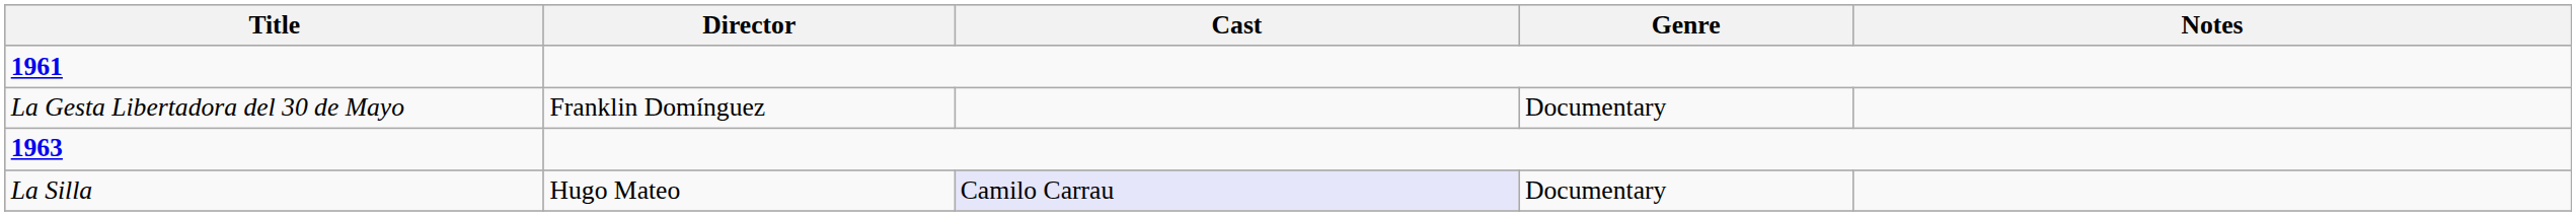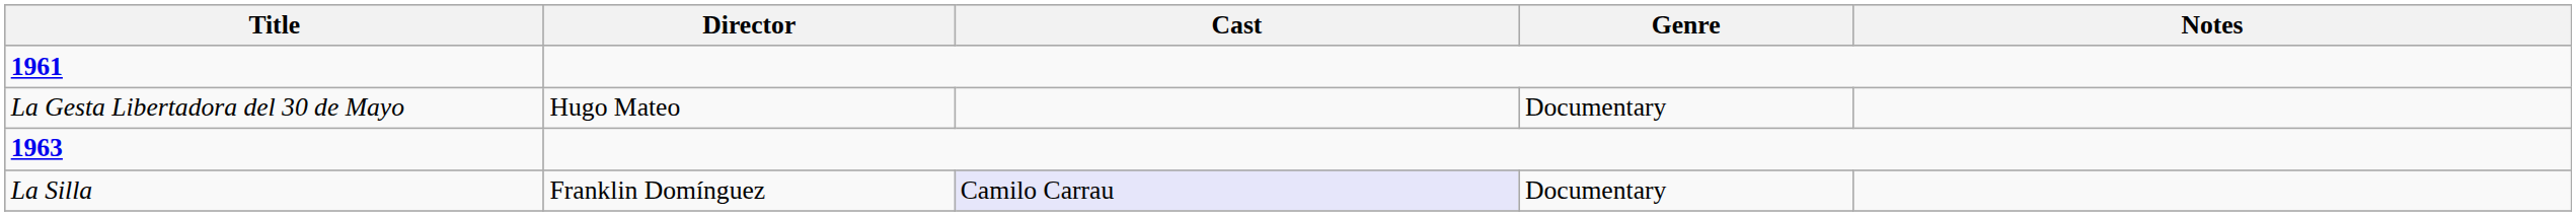La Gesta Libertadora del 30 de Mayo | Director: Franklin Domínguez -> Hugo Mateo
La Silla | Director: Hugo Mateo -> Franklin Domínguez
